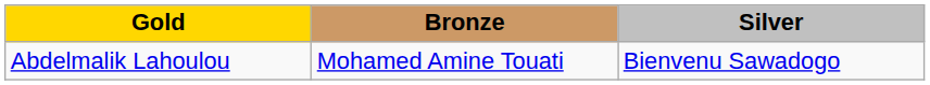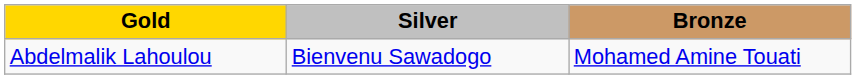columns swapped: Silver <-> Bronze
